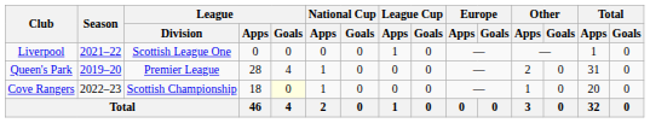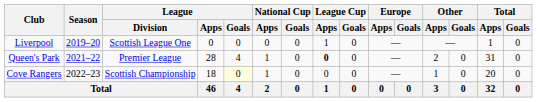Liverpool | Season: 2021–22 -> 2019–20
Queen's Park | Season: 2019–20 -> 2021–22
Queen's Park | League Cup / Apps: normal -> bold
